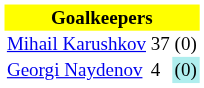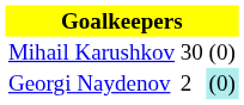Mihail Karushkov | column 2: 37 -> 30
Georgi Naydenov | column 2: 4 -> 2
